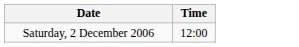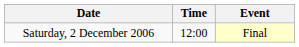+ column: Event | Final
